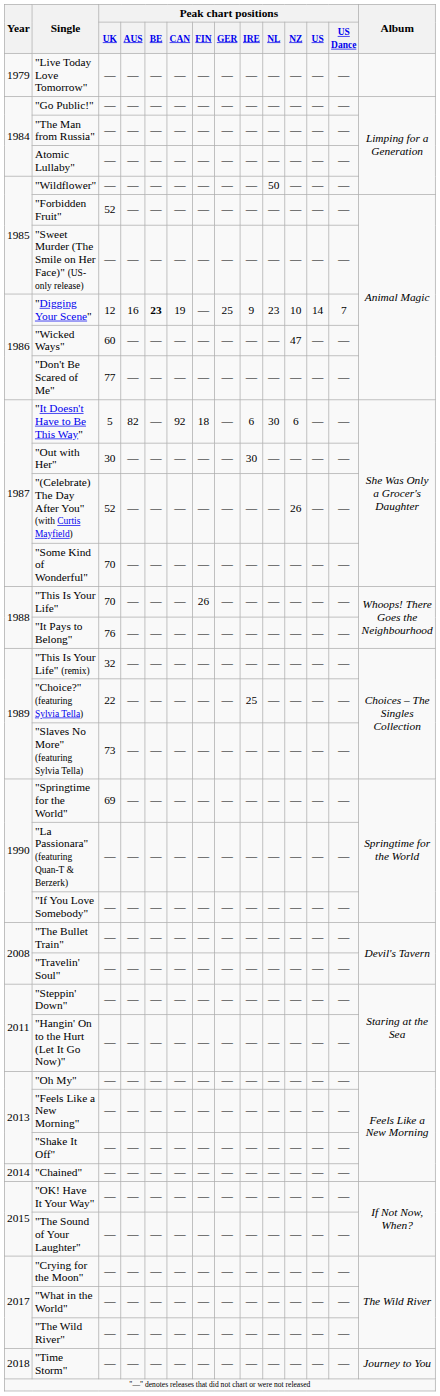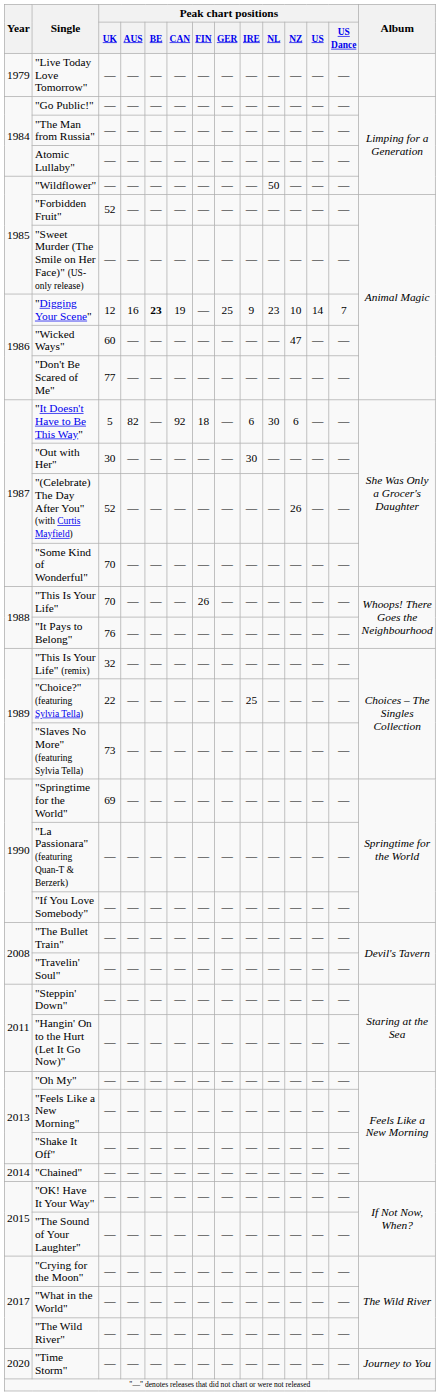"Time Storm" | Year: 2018 -> 2020
